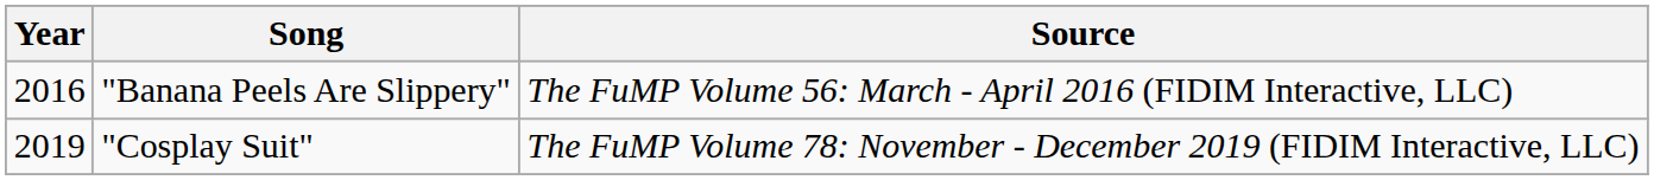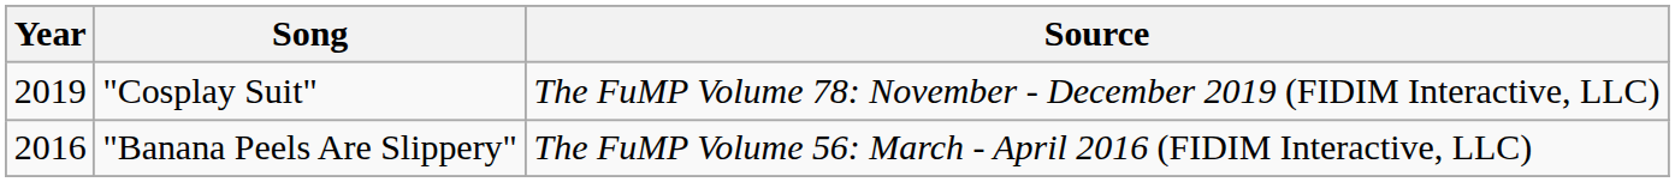rows swapped: "Banana Peels Are Slippery" <-> "Cosplay Suit"
